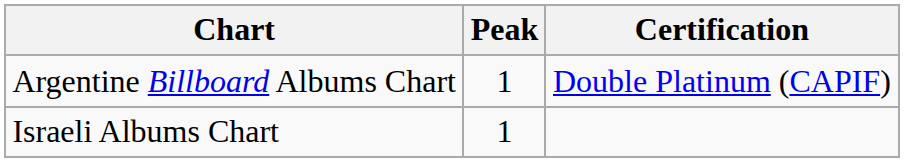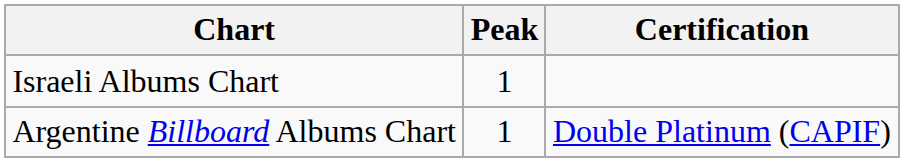rows swapped: Argentine Billboard Albums Chart <-> Israeli Albums Chart
